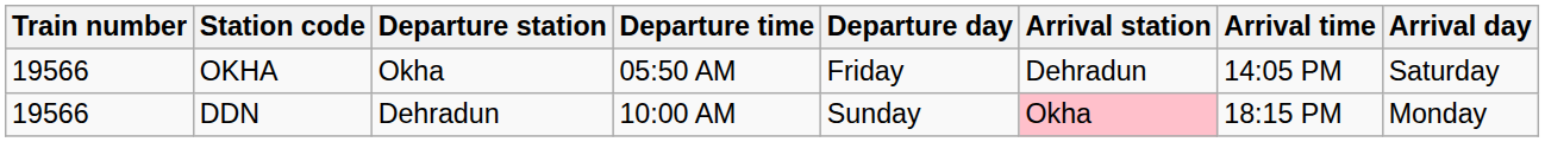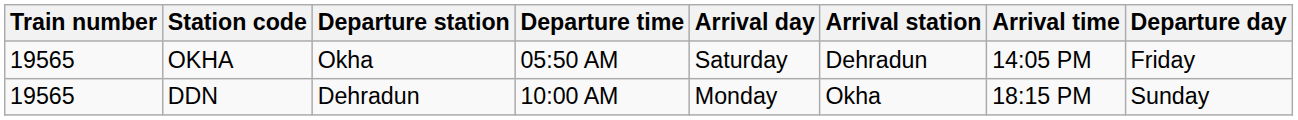columns swapped: Departure day <-> Arrival day
OKHA | Train number: 19566 -> 19565
DDN | Train number: 19566 -> 19565
DDN | Arrival station: pink background -> no background
